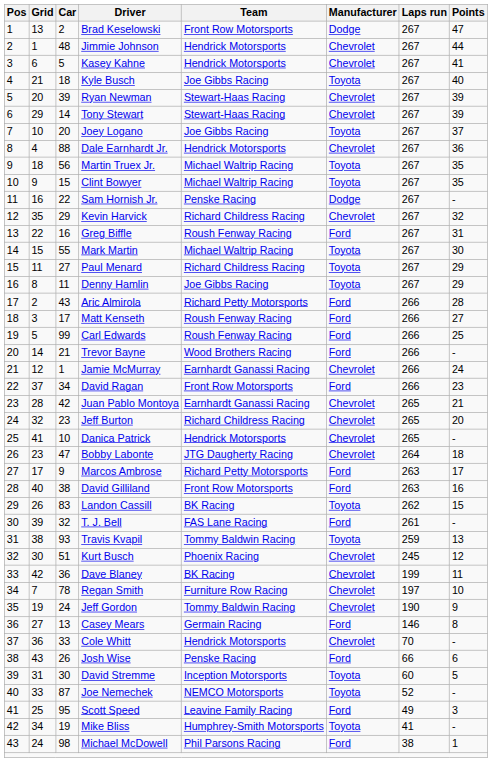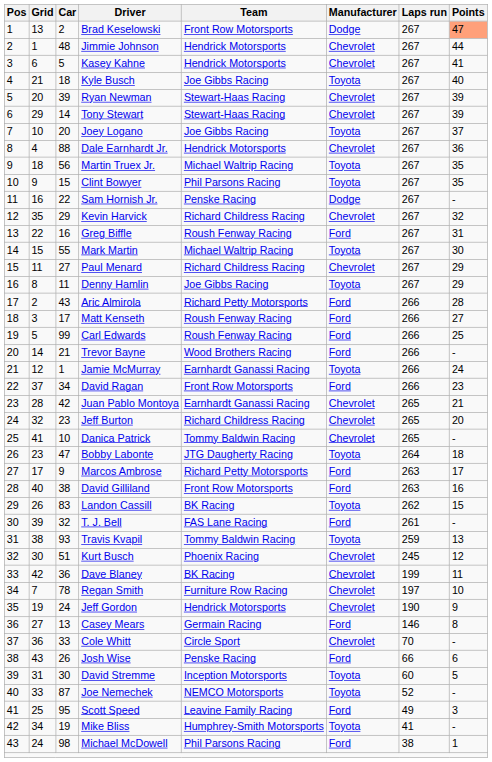Brad Keselowski | Points: no background -> lightsalmon background
Clint Bowyer | Team: Michael Waltrip Racing -> Phil Parsons Racing
Paul Menard | Manufacturer: Toyota -> Chevrolet
Jamie McMurray | Manufacturer: Chevrolet -> Toyota
Danica Patrick | Team: Hendrick Motorsports -> Tommy Baldwin Racing
Bobby Labonte | Manufacturer: Chevrolet -> Toyota
Jeff Gordon | Team: Tommy Baldwin Racing -> Hendrick Motorsports
Cole Whitt | Team: Hendrick Motorsports -> Circle Sport
